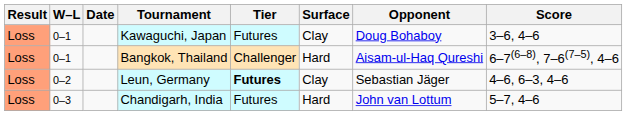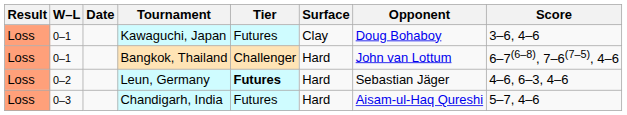Bangkok, Thailand | Opponent: Aisam-ul-Haq Qureshi -> John van Lottum
Leun, Germany | Surface: Clay -> Hard
Chandigarh, India | Opponent: John van Lottum -> Aisam-ul-Haq Qureshi
